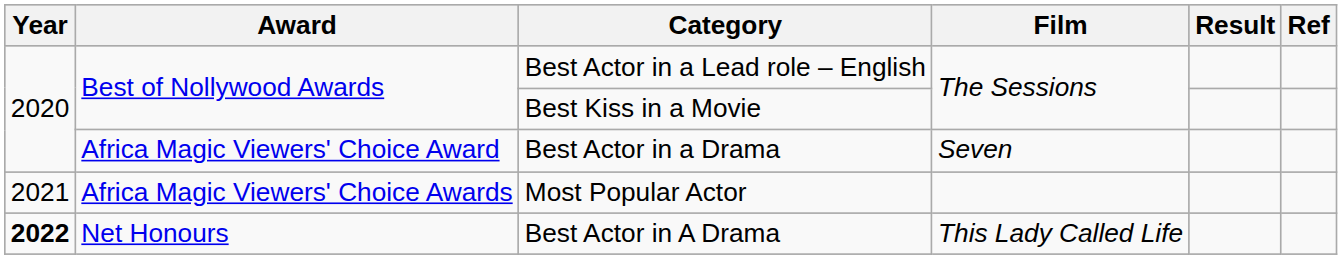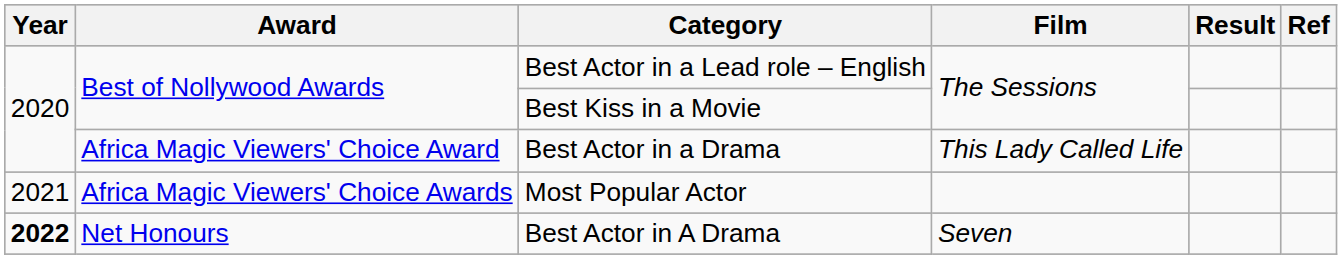Best Actor in a Drama | Film: Seven -> This Lady Called Life
Best Actor in A Drama | Film: This Lady Called Life -> Seven
